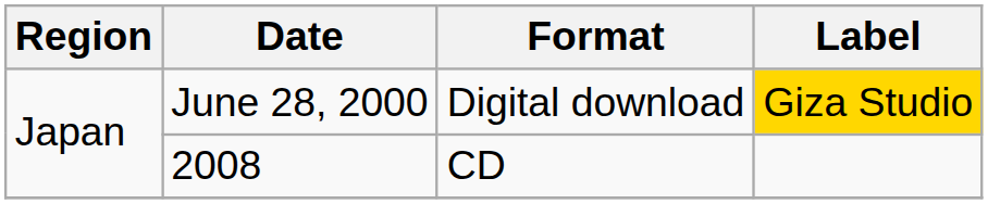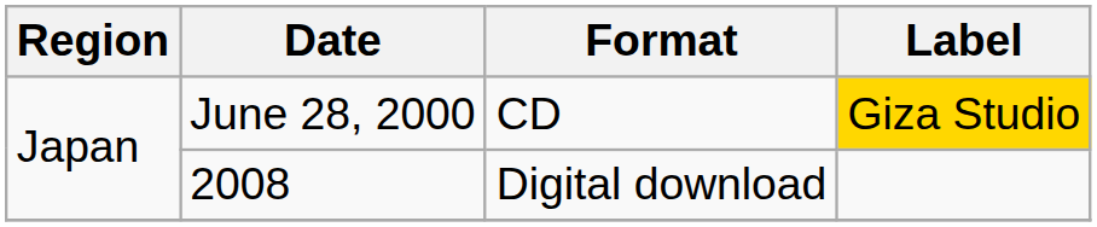June 28, 2000 | Format: Digital download -> CD
2008 | Format: CD -> Digital download
